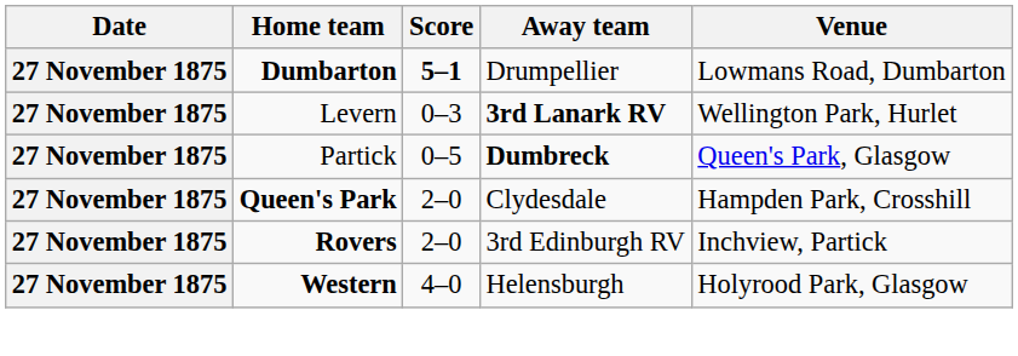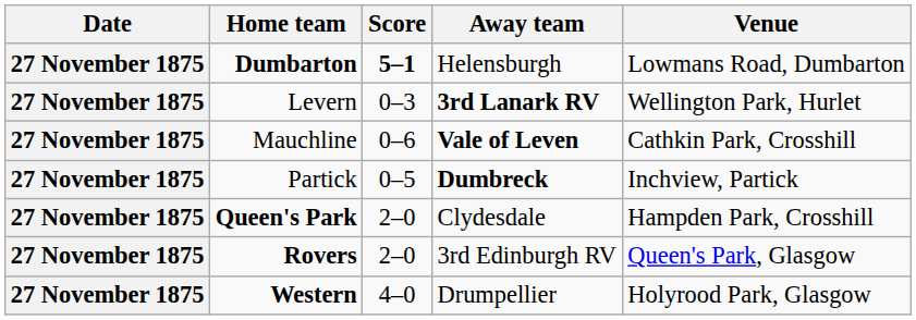Dumbarton | Away team: Drumpellier -> Helensburgh
+ row: 27 November 1875 | Mauchline | 0–6 | Vale of Leven | Cathkin Park, Crosshill
Partick | Venue: Queen's Park, Glasgow -> Inchview, Partick
Rovers | Venue: Inchview, Partick -> Queen's Park, Glasgow
Western | Away team: Helensburgh -> Drumpellier
